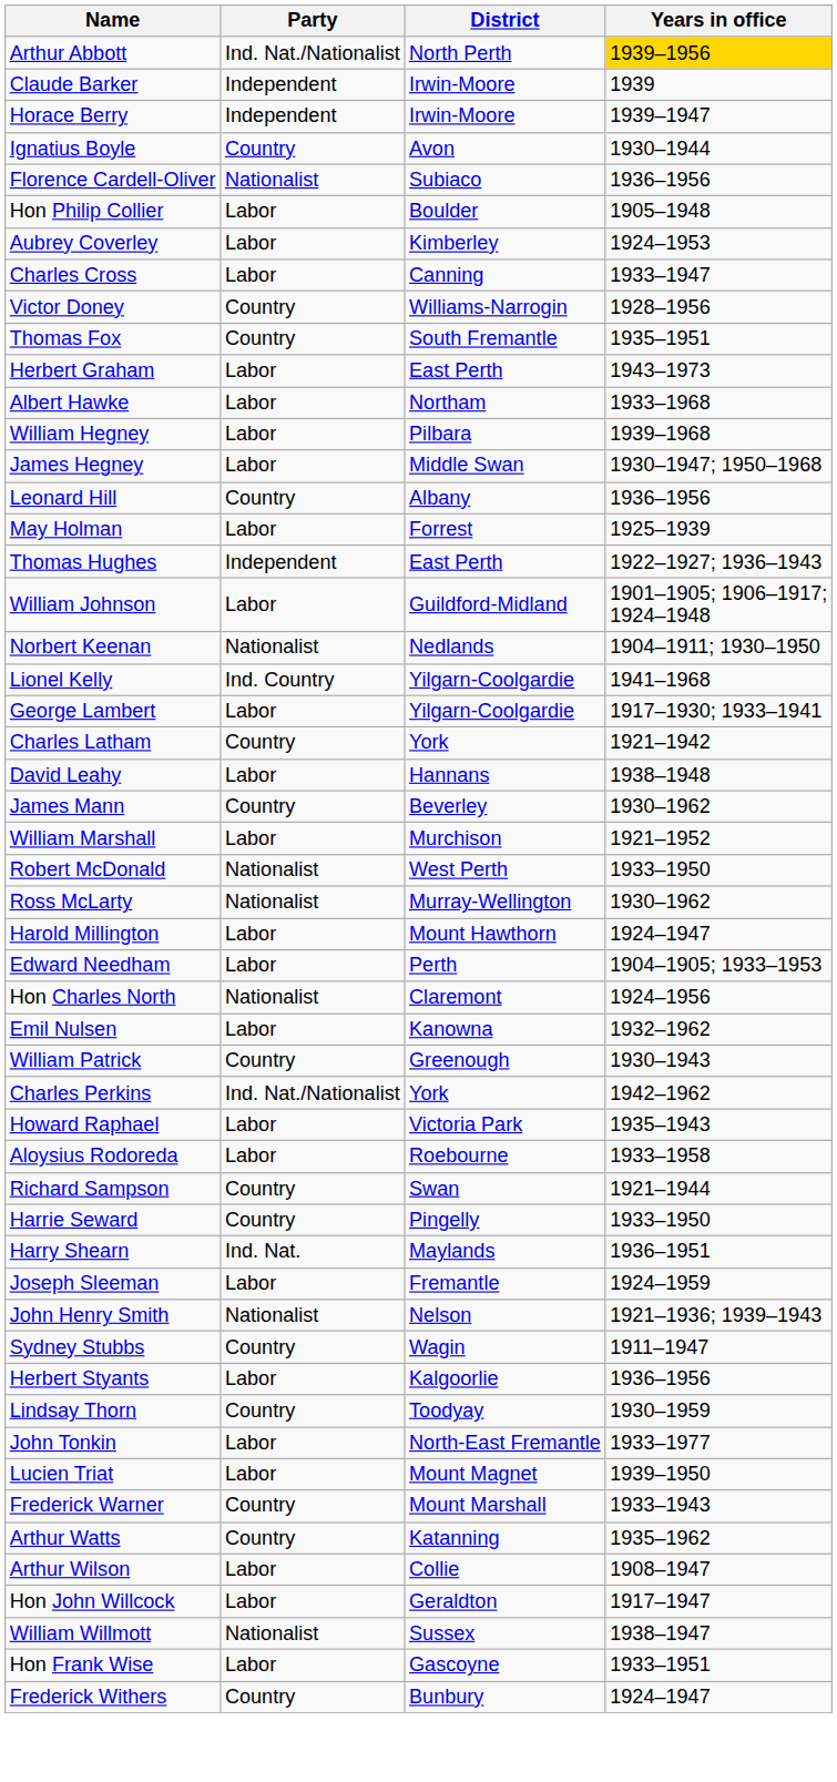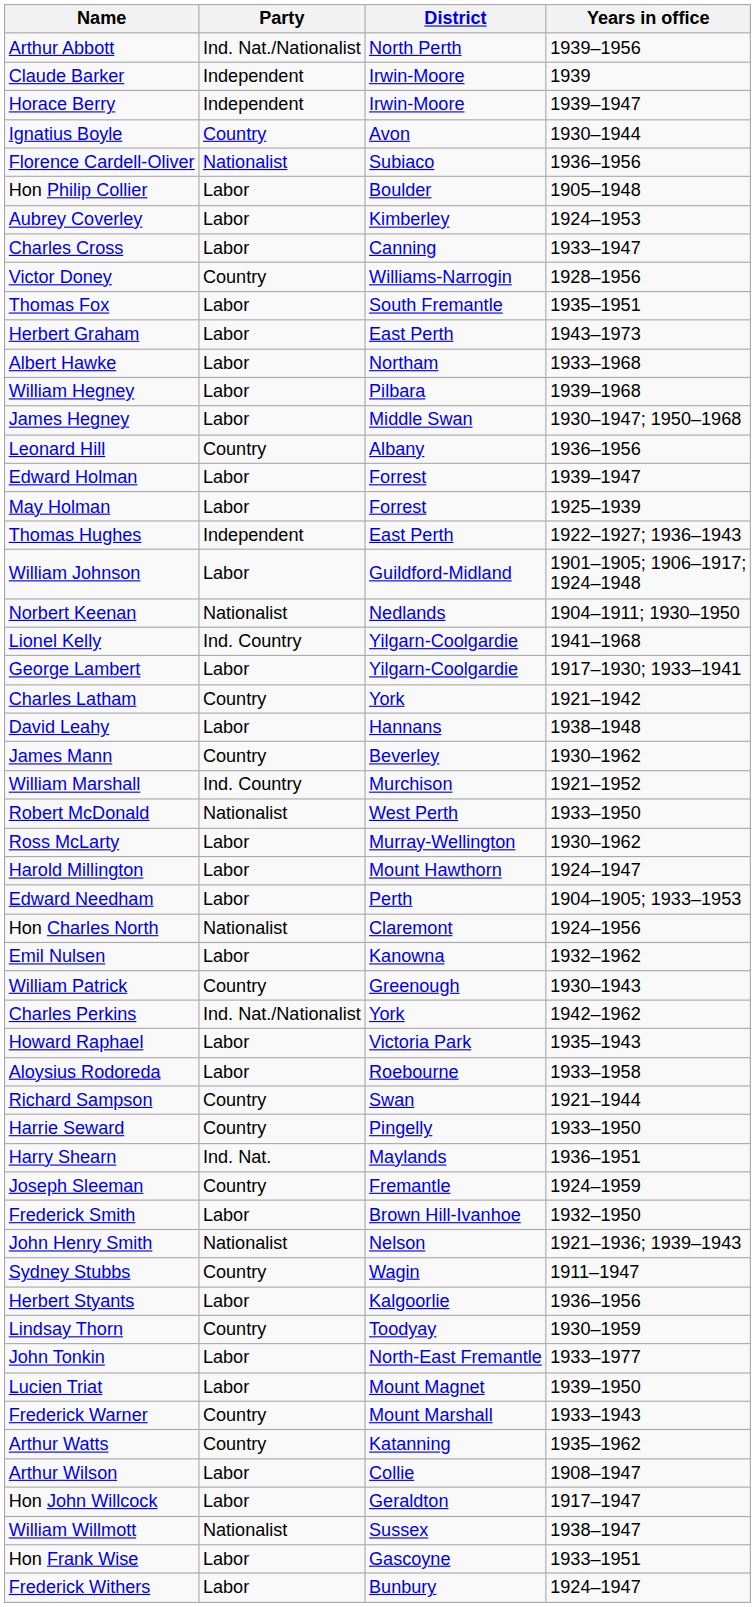Arthur Abbott | Years in office: gold background -> no background
Thomas Fox | Party: Country -> Labor
+ row: Edward Holman | Labor | Forrest | 1939–1947
William Marshall | Party: Labor -> Ind. Country
Ross McLarty | Party: Nationalist -> Labor
Joseph Sleeman | Party: Labor -> Country
+ row: Frederick Smith | Labor | Brown Hill-Ivanhoe | 1932–1950
Frederick Withers | Party: Country -> Labor
